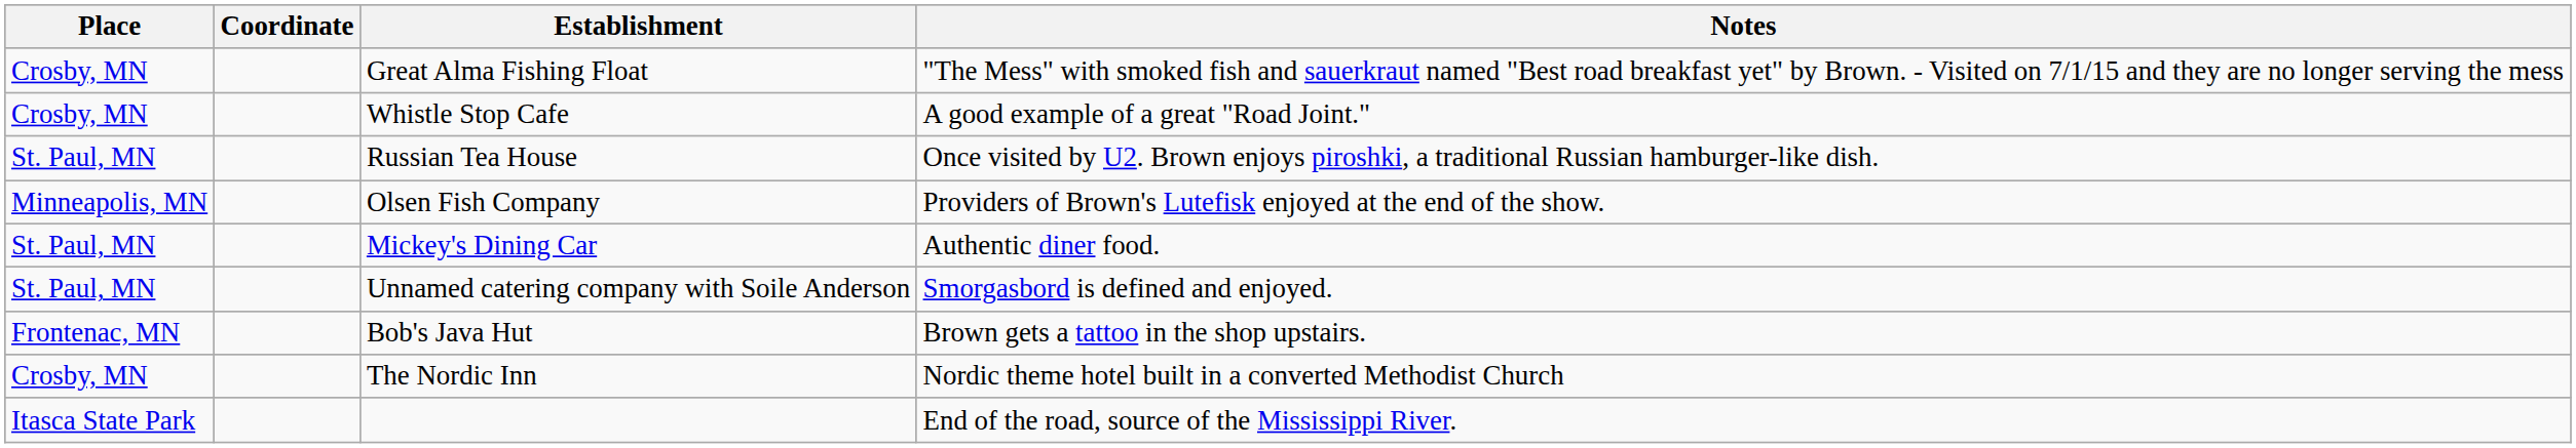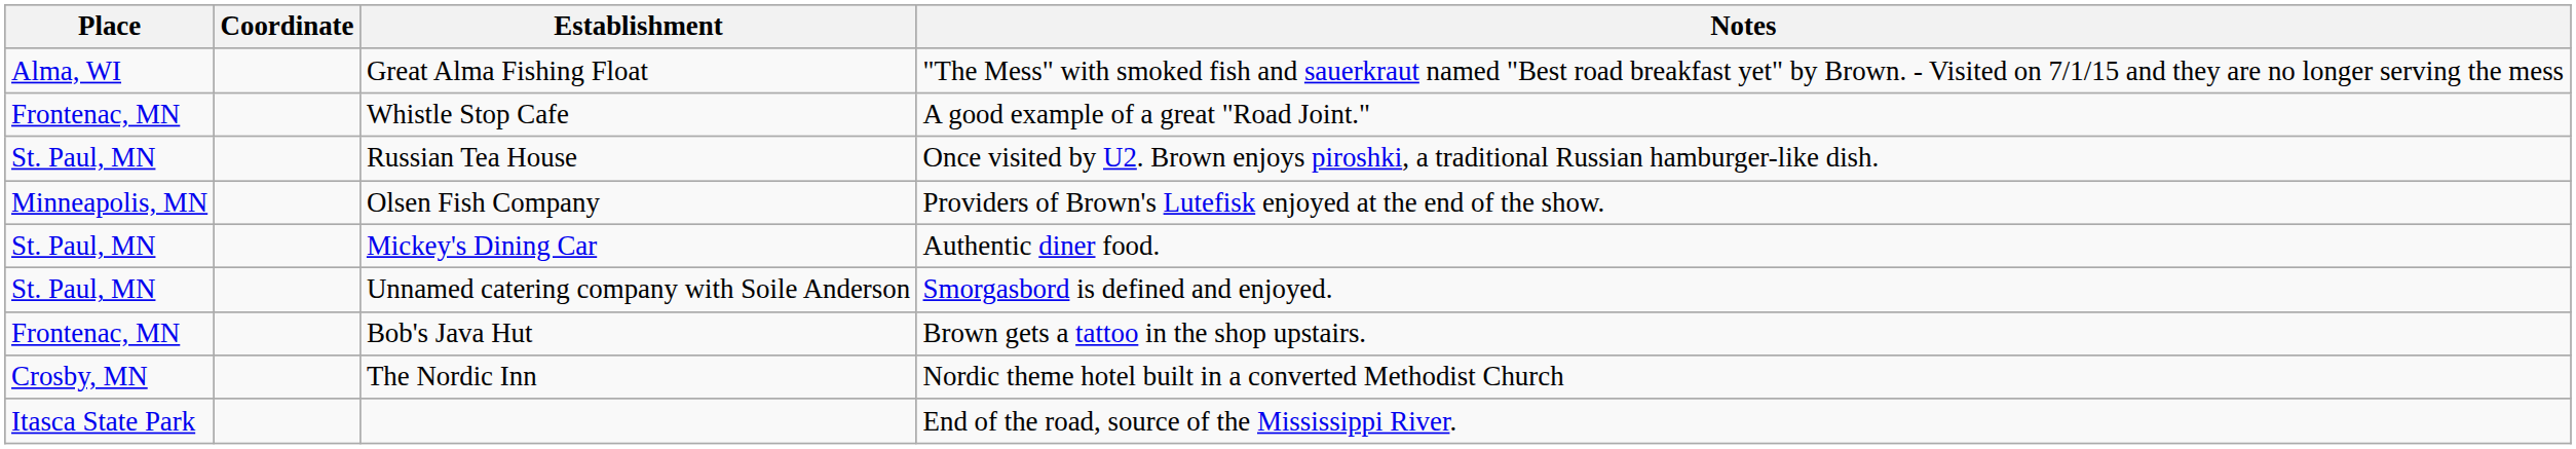Great Alma Fishing Float | Place: Crosby, MN -> Alma, WI
Whistle Stop Cafe | Place: Crosby, MN -> Frontenac, MN
